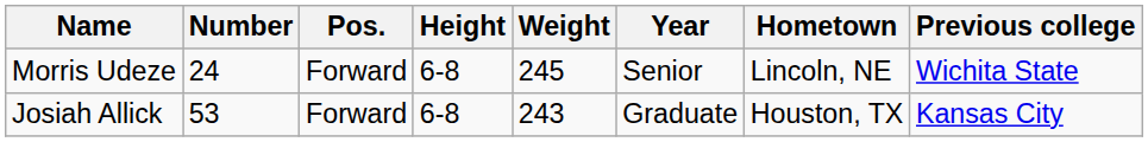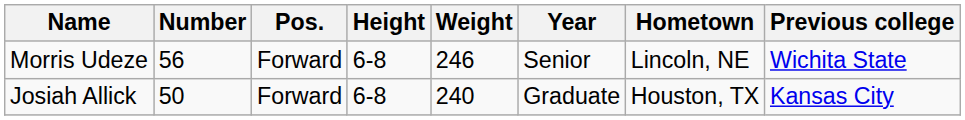Morris Udeze | Number: 24 -> 56
Morris Udeze | Weight: 245 -> 246
Josiah Allick | Number: 53 -> 50
Josiah Allick | Weight: 243 -> 240
